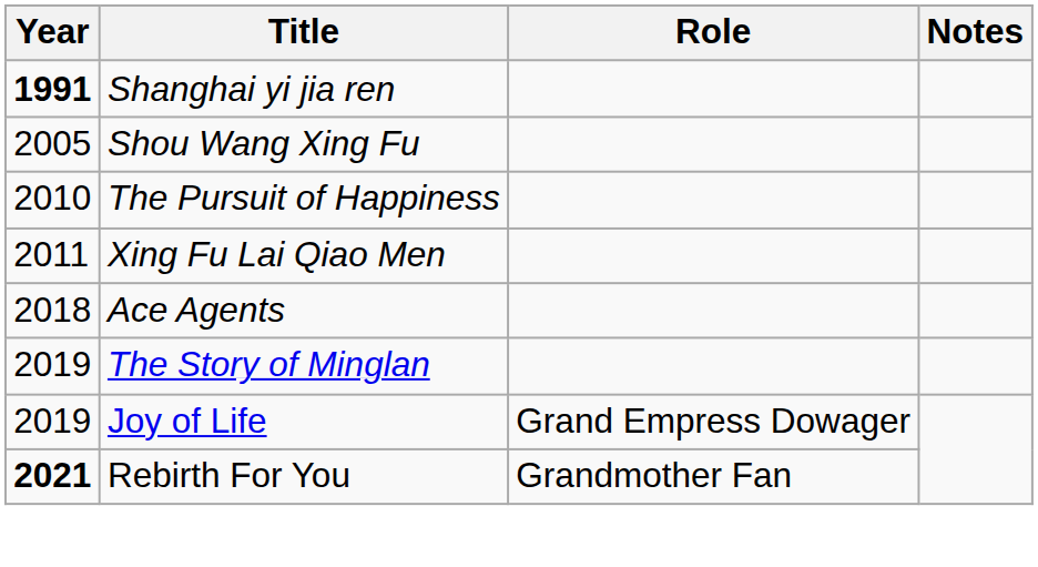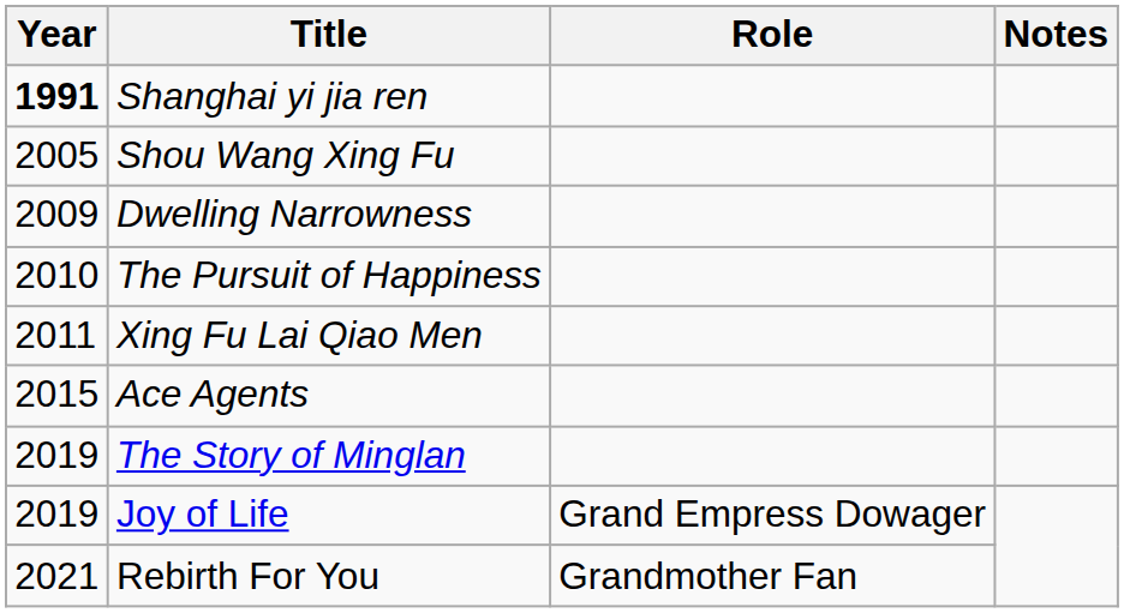+ row: 2009 | Dwelling Narrowness
Ace Agents | Year: 2018 -> 2015
Rebirth For You | Year: bold -> normal
